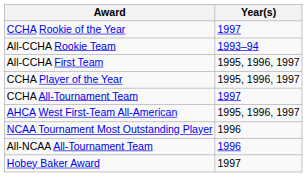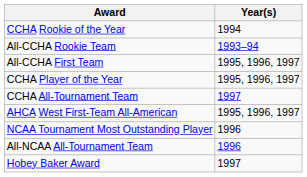CCHA Rookie of the Year | Year(s): 1997 -> 1994
